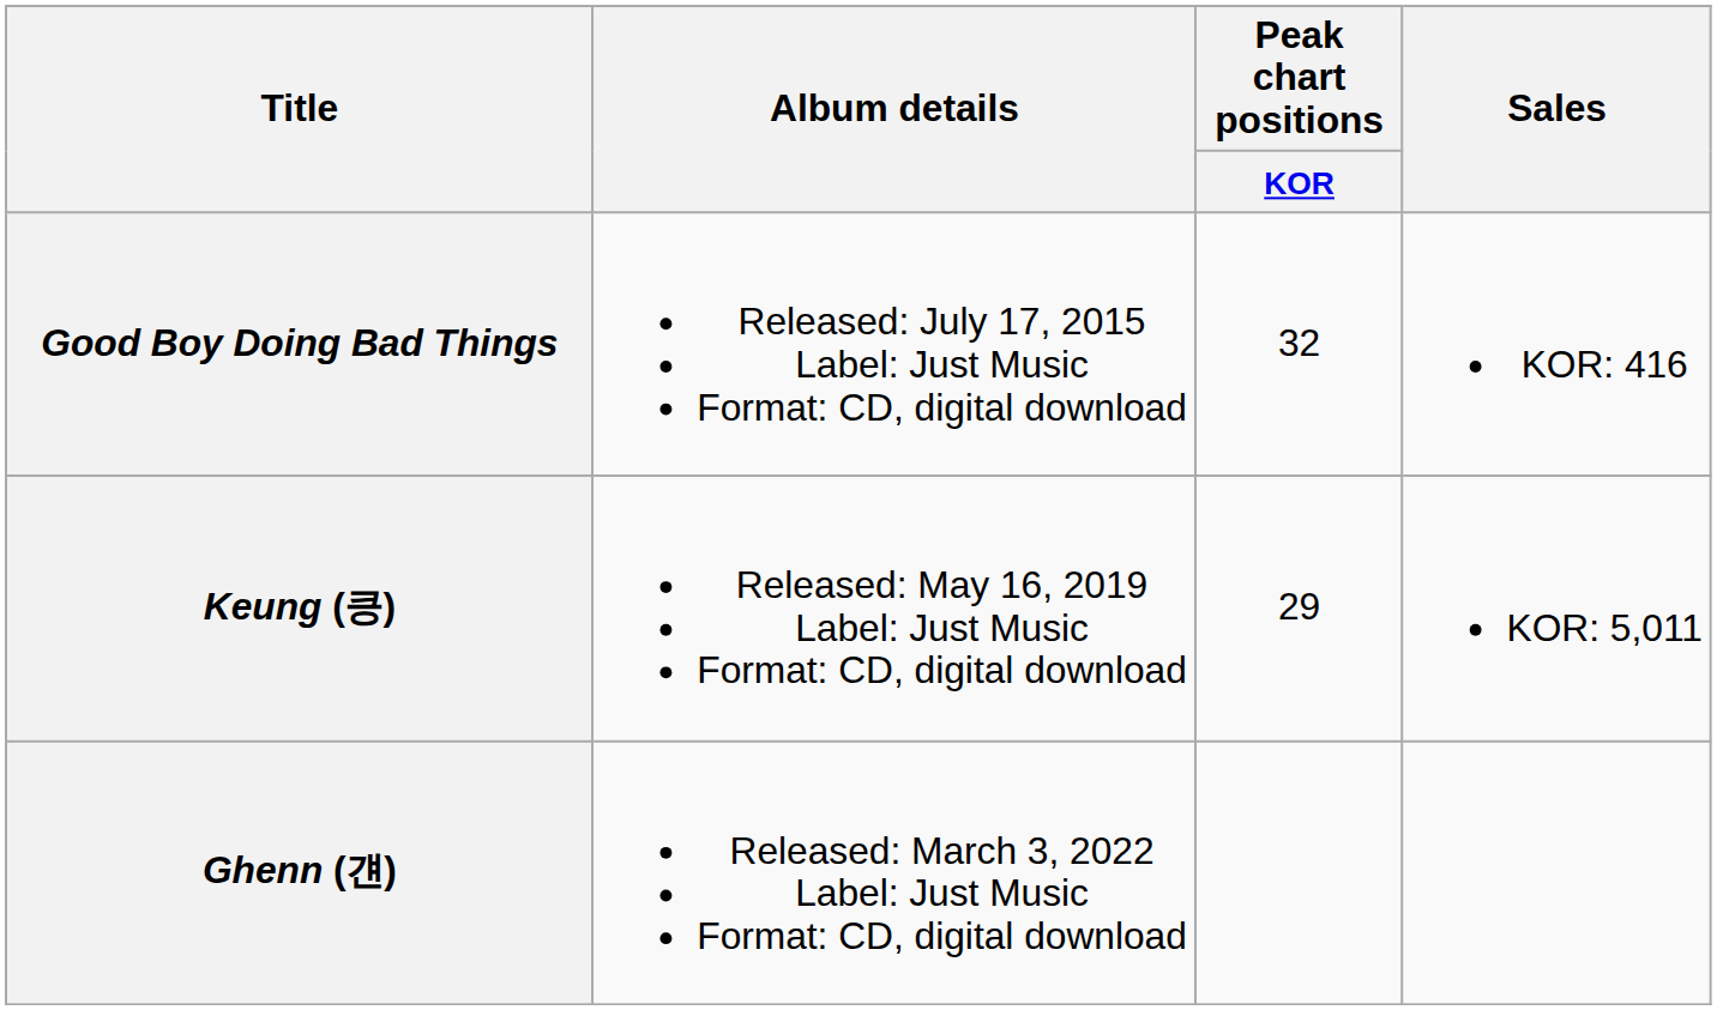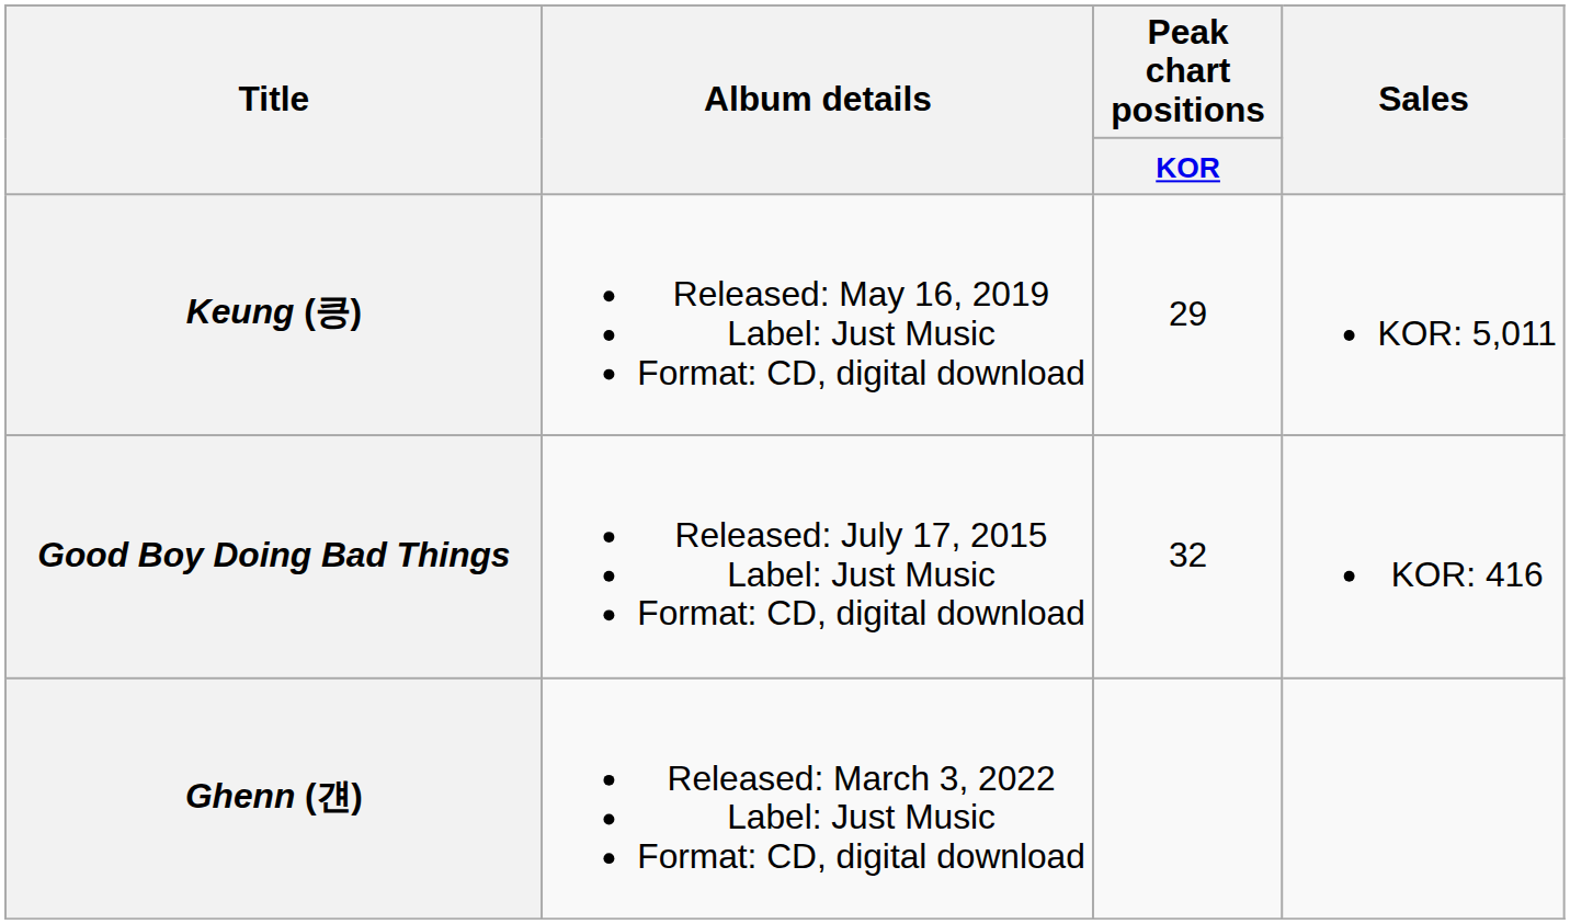rows swapped: Good Boy Doing Bad Things <-> Keung (킁)
